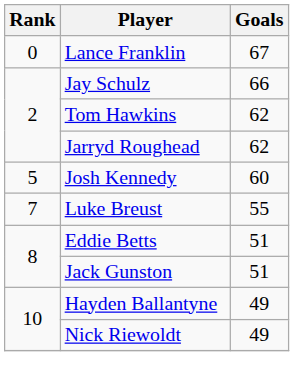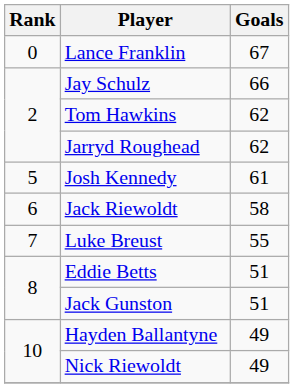Josh Kennedy | Goals: 60 -> 61
+ row: 6 | Jack Riewoldt | 58
